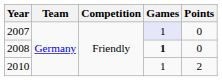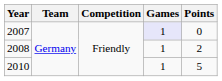2008 | Games: bold -> normal
2008 | Points: 0 -> 2
2010 | Points: 2 -> 5
